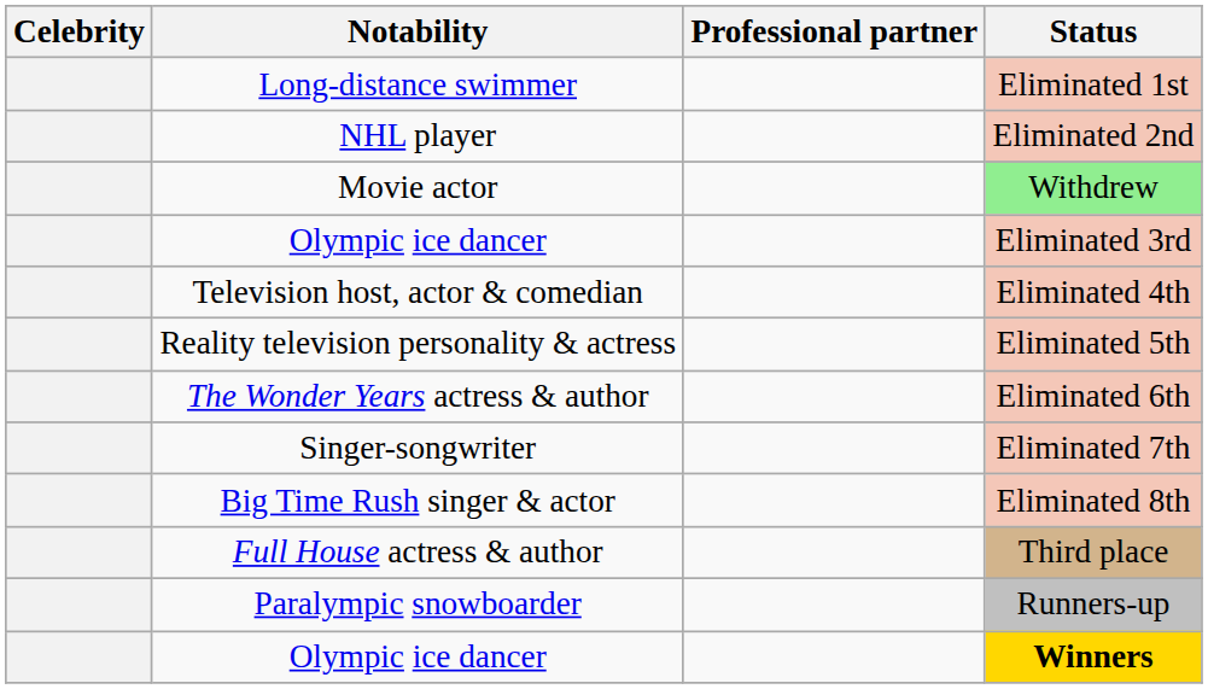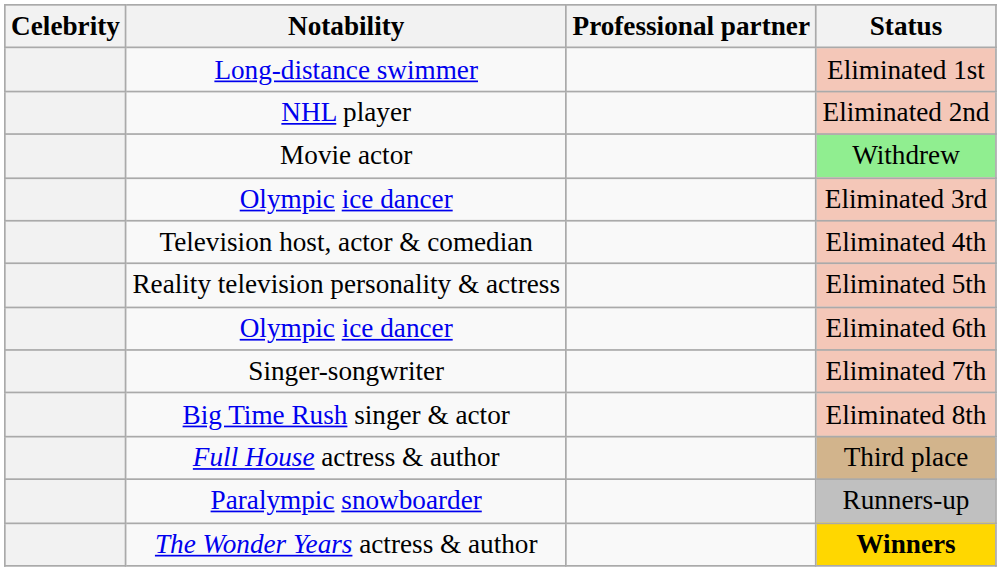Eliminated 6th | Notability: The Wonder Years actress & author -> Olympic ice dancer
Winners | Notability: Olympic ice dancer -> The Wonder Years actress & author
